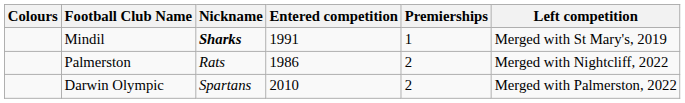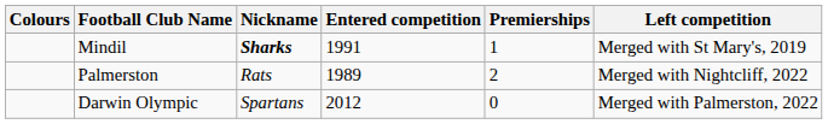Palmerston | Entered competition: 1986 -> 1989
Darwin Olympic | Entered competition: 2010 -> 2012
Darwin Olympic | Premierships: 2 -> 0
